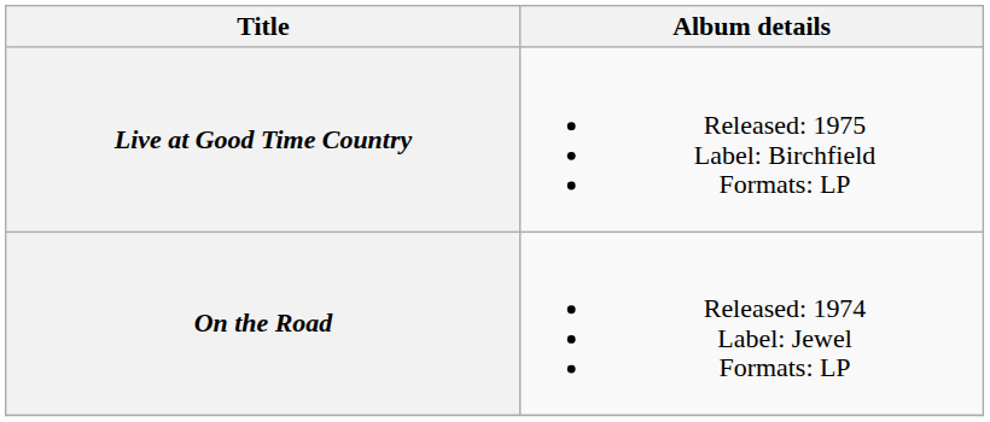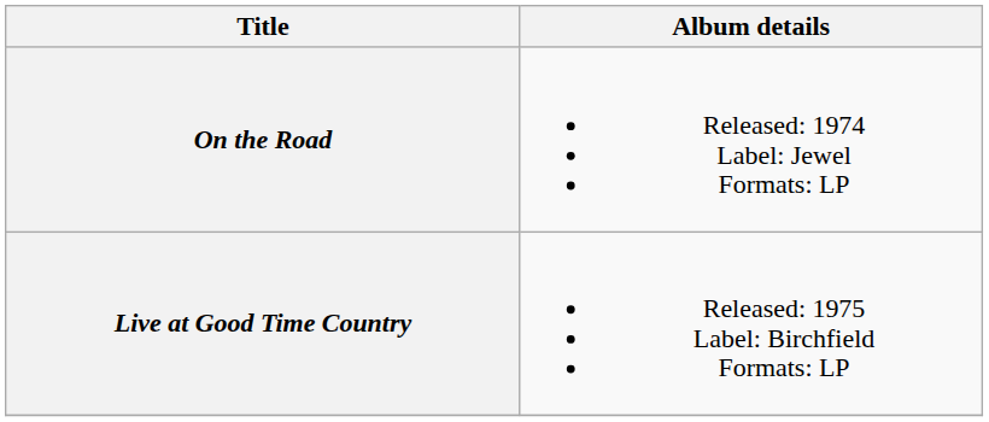rows swapped: On the Road <-> Live at Good Time Country
